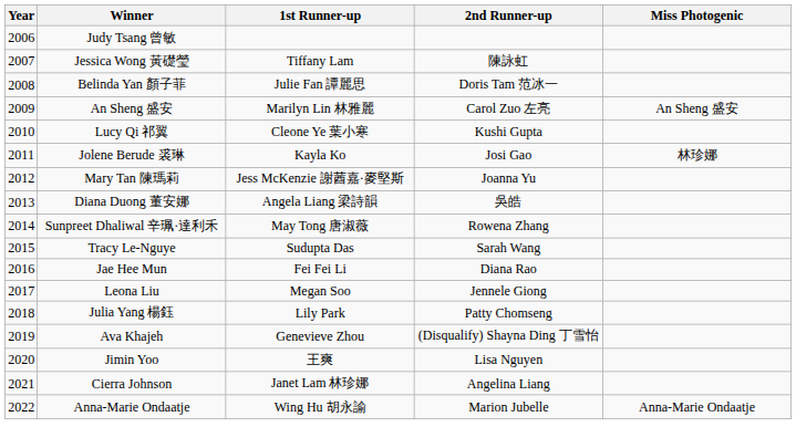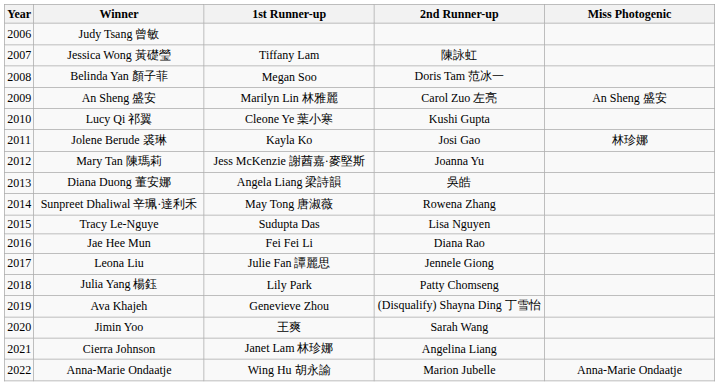Belinda Yan 顏子菲 | 1st Runner-up: Julie Fan 譚麗思 -> Megan Soo
Tracy Le-Nguye | 2nd Runner-up: Sarah Wang -> Lisa Nguyen
Leona Liu | 1st Runner-up: Megan Soo -> Julie Fan 譚麗思
Jimin Yoo | 2nd Runner-up: Lisa Nguyen -> Sarah Wang
